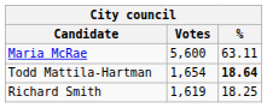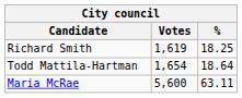rows swapped: Maria McRae <-> Richard Smith
Todd Mattila-Hartman | %: bold -> normal
